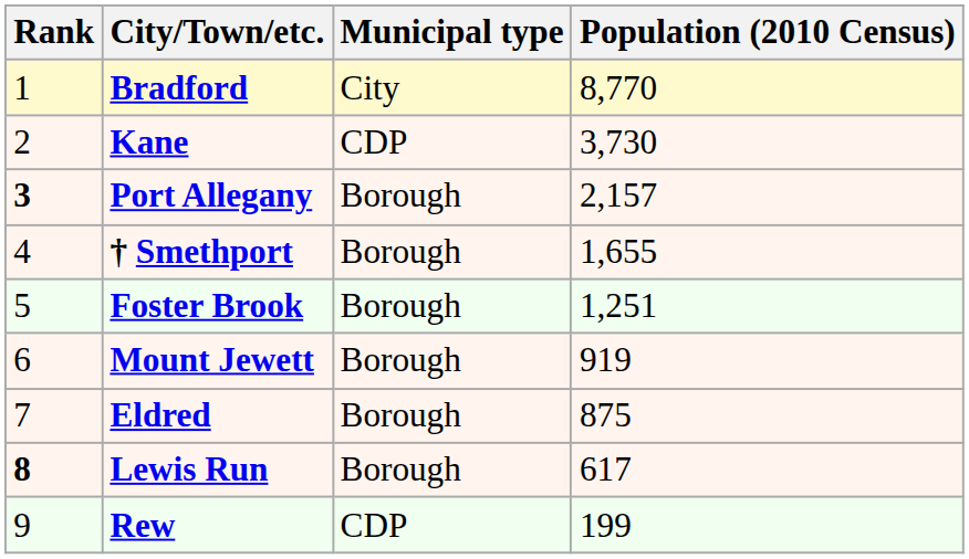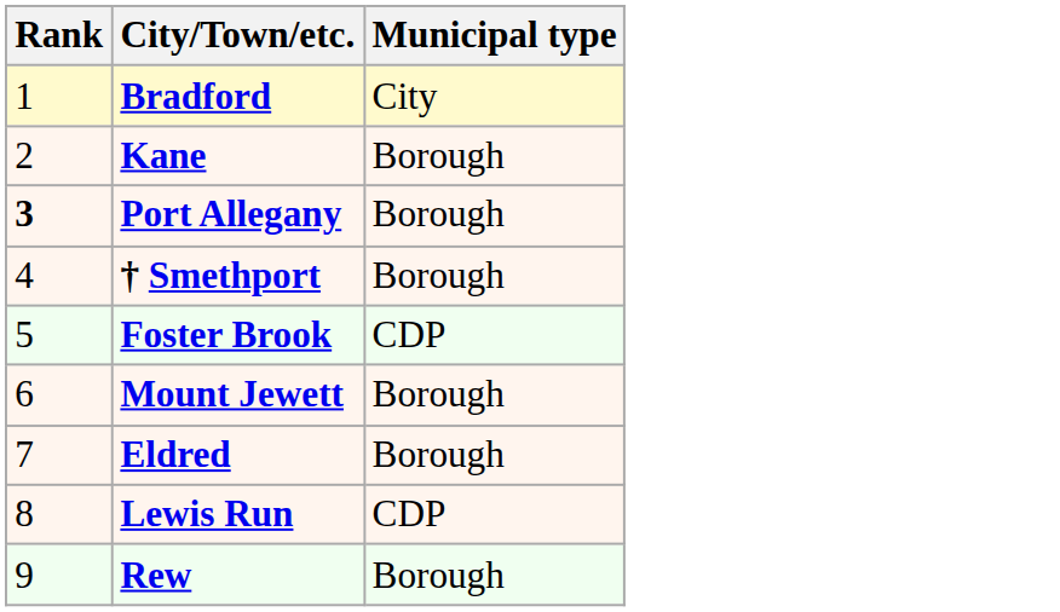- column: Population (2010 Census) | 8,770 | 3,730 | 2,157 | 1,655 | 1,251 | 919 | 875 | 617 | 199
Kane | Municipal type: CDP -> Borough
Foster Brook | Municipal type: Borough -> CDP
Lewis Run | Rank: bold -> normal
Lewis Run | Municipal type: Borough -> CDP
Rew | Municipal type: CDP -> Borough
